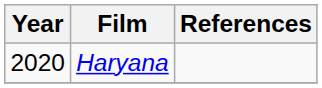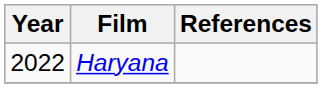Haryana | Year: 2020 -> 2022
